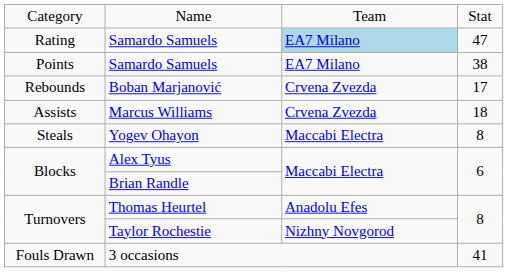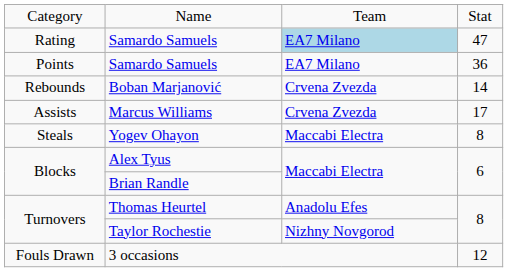Points / Samardo Samuels | column 4: 38 -> 36
Boban Marjanović | column 4: 17 -> 14
Marcus Williams | column 4: 18 -> 17
3 occasions | column 4: 41 -> 12
